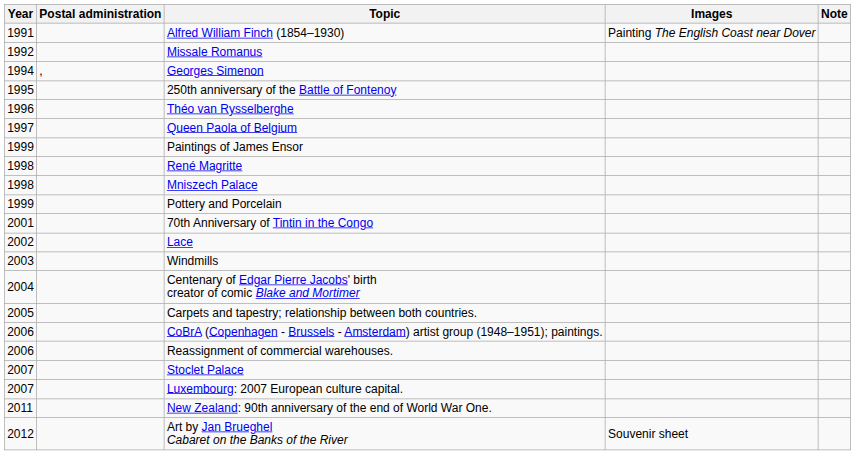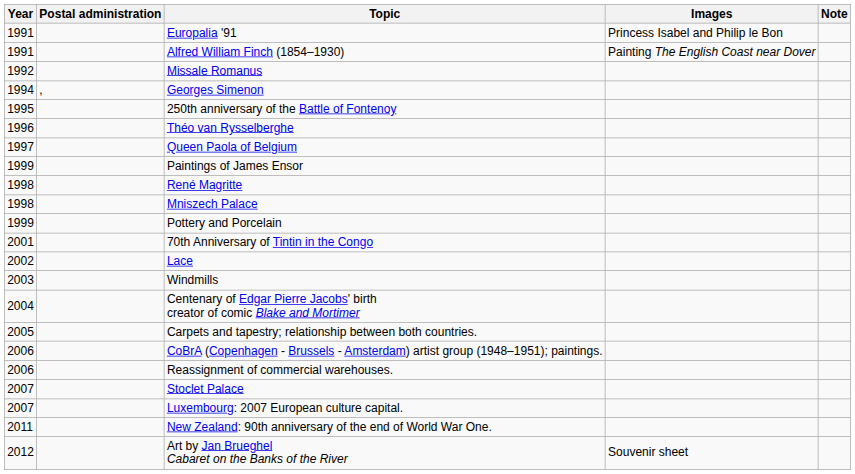+ row: 1991 | Europalia '91 | Princess Isabel and Philip le Bon
